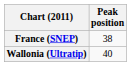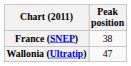Wallonia (Ultratip) | Peak position: 40 -> 47
